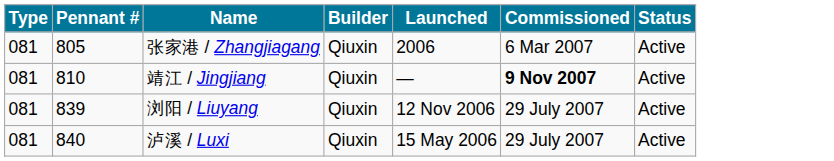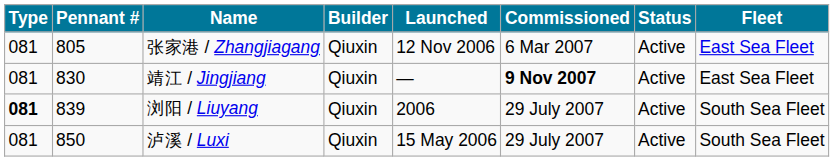+ column: Fleet | East Sea Fleet | East Sea Fleet | South Sea Fleet | South Sea Fleet
张家港 / Zhangjiagang | Launched: 2006 -> 12 Nov 2006
靖江 / Jingjiang | Pennant #: 810 -> 830
浏阳 / Liuyang | Type: normal -> bold
浏阳 / Liuyang | Launched: 12 Nov 2006 -> 2006
泸溪 / Luxi | Pennant #: 840 -> 850
